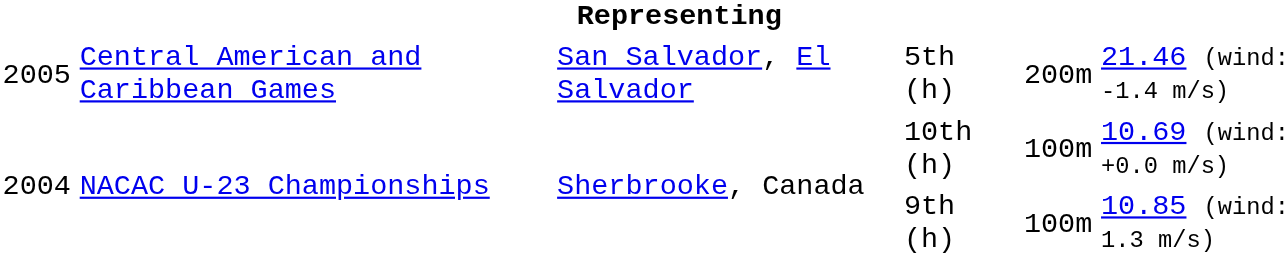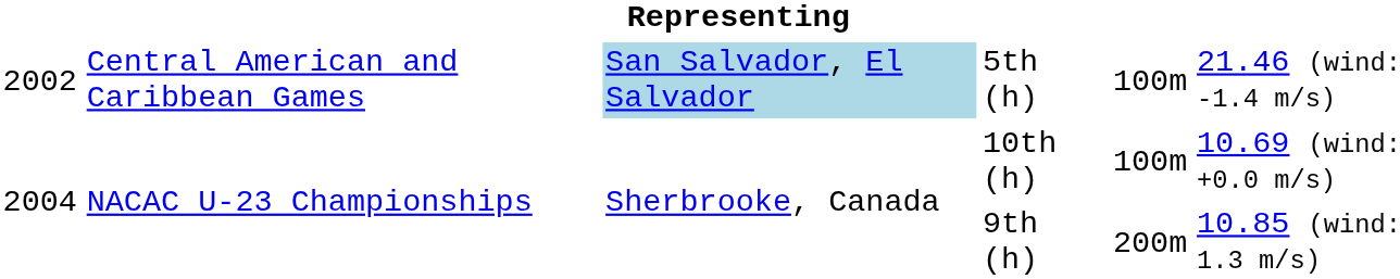5th (h) | column 1: 2005 -> 2002
5th (h) | column 3: no background -> lightblue background
5th (h) | column 5: 200m -> 100m
9th (h) | column 5: 100m -> 200m
